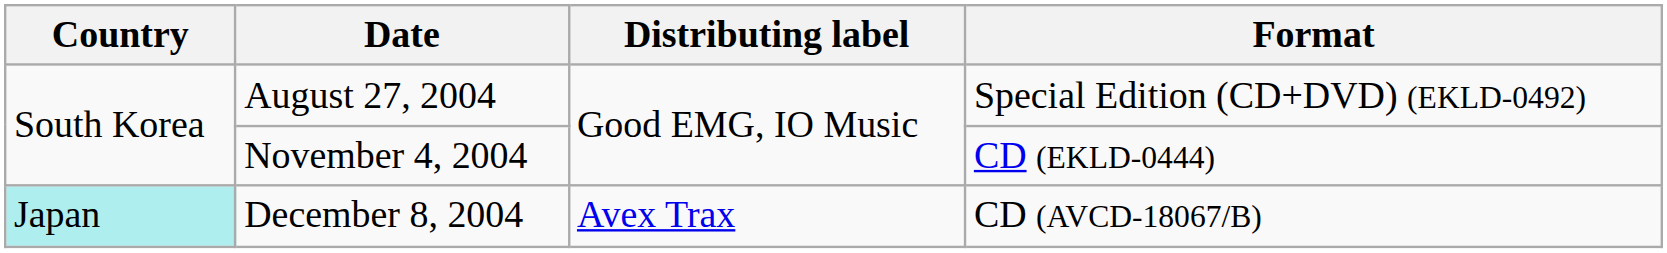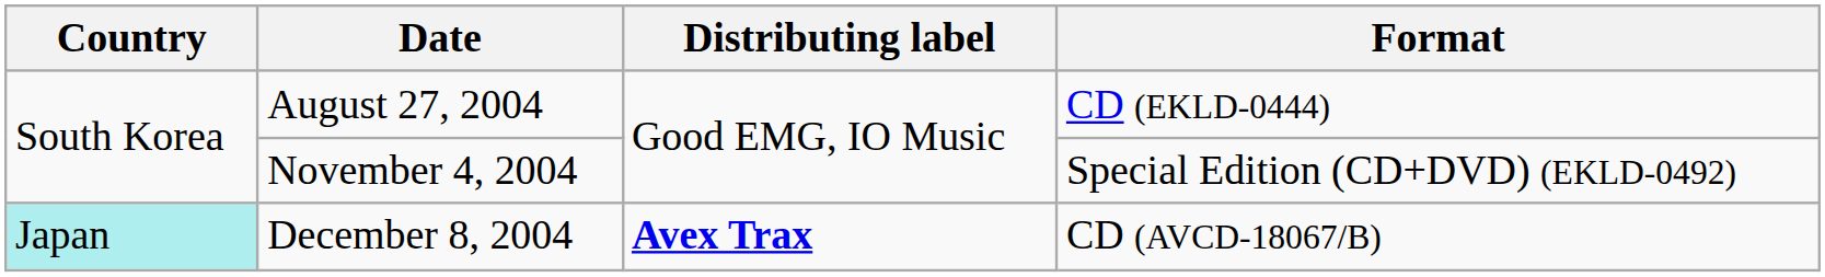August 27, 2004 | Format: Special Edition (CD+DVD) (EKLD-0492) -> CD (EKLD-0444)
November 4, 2004 | Format: CD (EKLD-0444) -> Special Edition (CD+DVD) (EKLD-0492)
December 8, 2004 | Distributing label: normal -> bold
